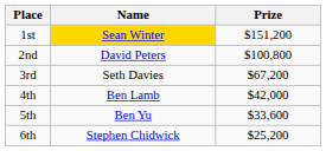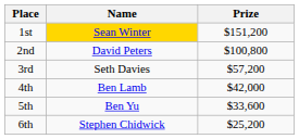3rd | Prize: $67,200 -> $57,200
